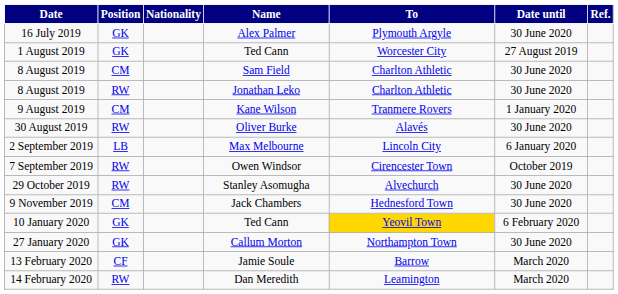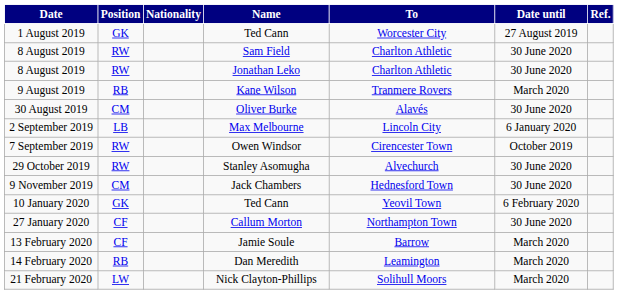- row: 16 July 2019 | GK | Alex Palmer | Plymouth Argyle | 30 June 2020
8 August 2019 / Sam Field | Position: CM -> RW
9 August 2019 | Position: CM -> RB
9 August 2019 | Date until: 1 January 2020 -> March 2020
30 August 2019 | Position: RW -> CM
10 January 2020 | To: gold background -> no background
27 January 2020 | Position: GK -> CF
14 February 2020 | Position: RW -> RB
+ row: 21 February 2020 | LW | Nick Clayton-Phillips | Solihull Moors | March 2020
